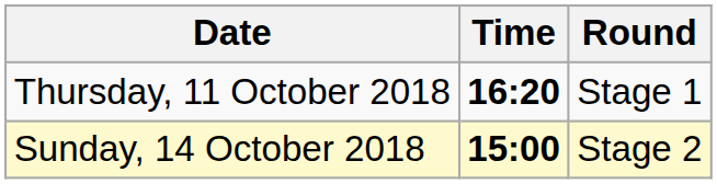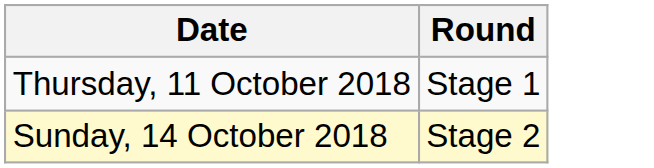- column: Time | 16:20 | 15:00
